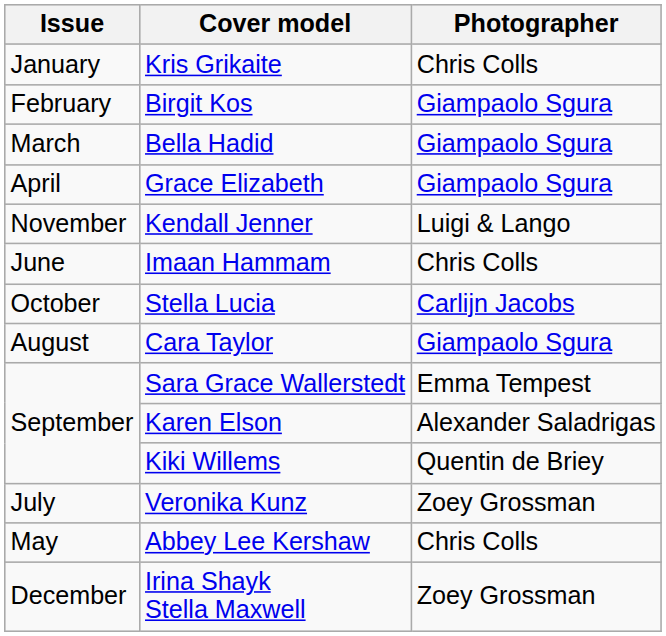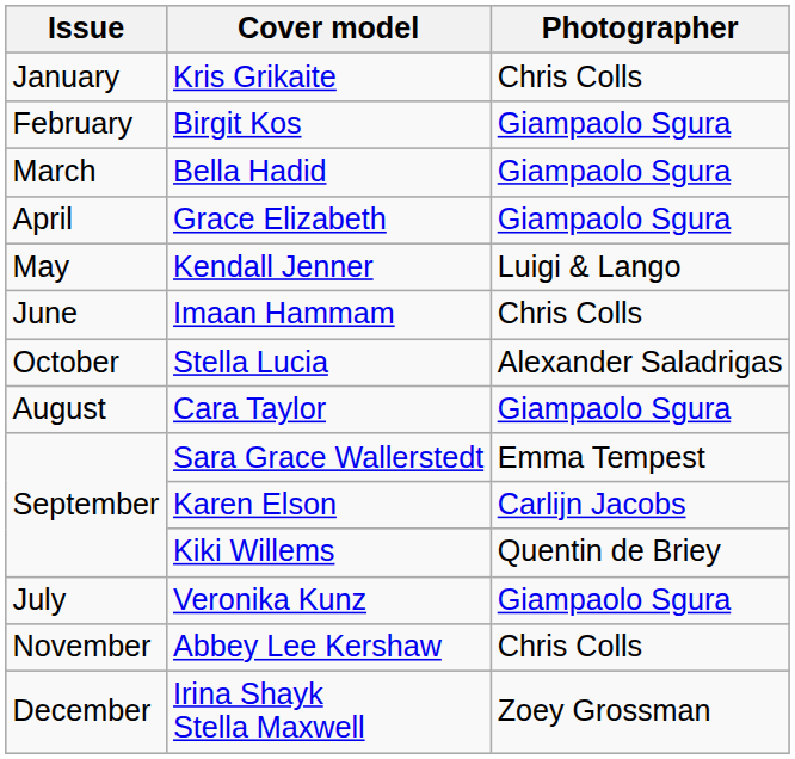Kendall Jenner | Issue: November -> May
Stella Lucia | Photographer: Carlijn Jacobs -> Alexander Saladrigas
Karen Elson | Photographer: Alexander Saladrigas -> Carlijn Jacobs
Veronika Kunz | Photographer: Zoey Grossman -> Giampaolo Sgura
Abbey Lee Kershaw | Issue: May -> November
